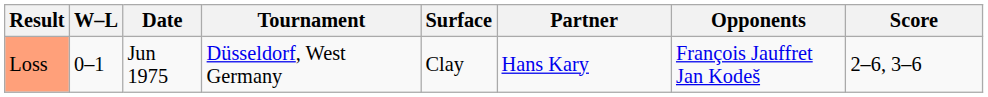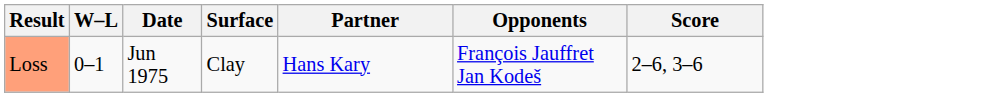- column: Tournament | Düsseldorf, West Germany
